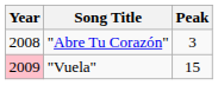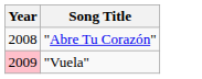- column: Peak | 3 | 15
